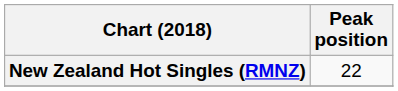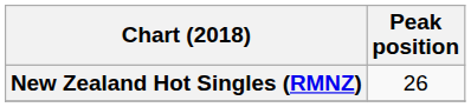New Zealand Hot Singles (RMNZ) | Peak position: 22 -> 26
